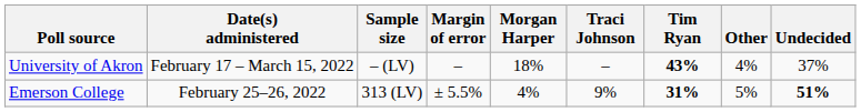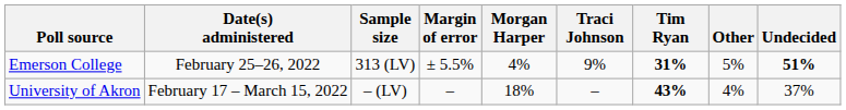rows swapped: University of Akron <-> Emerson College
